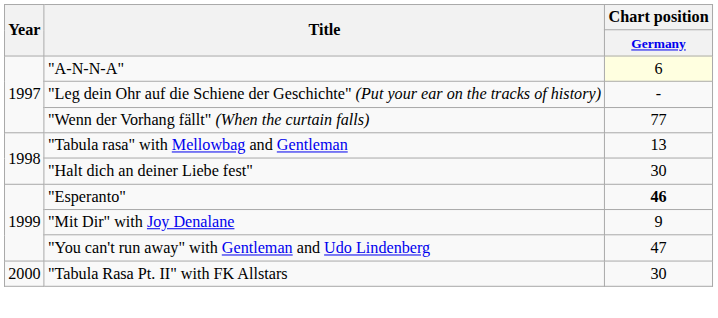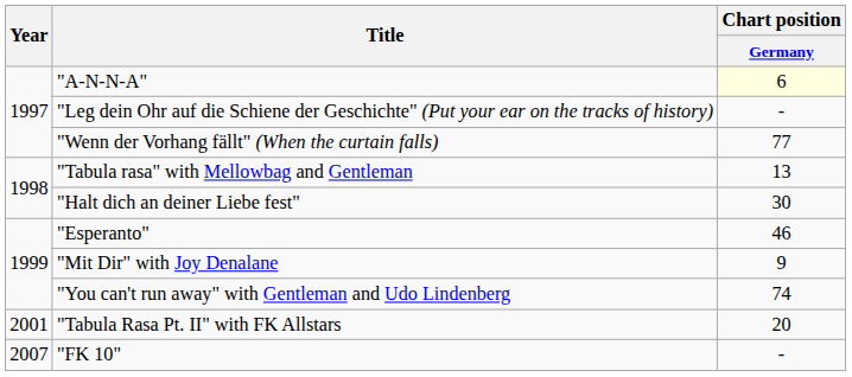"Esperanto" | Chart position / Germany: bold -> normal
"You can't run away" with Gentleman and Udo Lindenberg | Chart position / Germany: 47 -> 74
"Tabula Rasa Pt. II" with FK Allstars | Year: 2000 -> 2001
"Tabula Rasa Pt. II" with FK Allstars | Chart position / Germany: 30 -> 20
+ row: 2007 | "FK 10" | -
